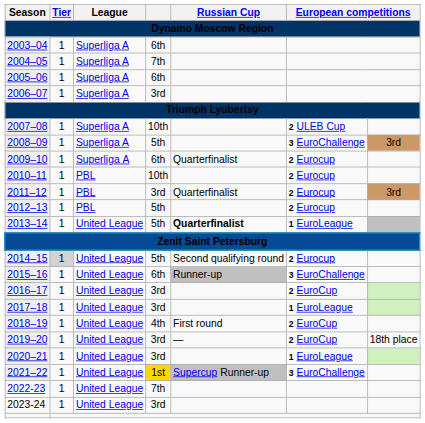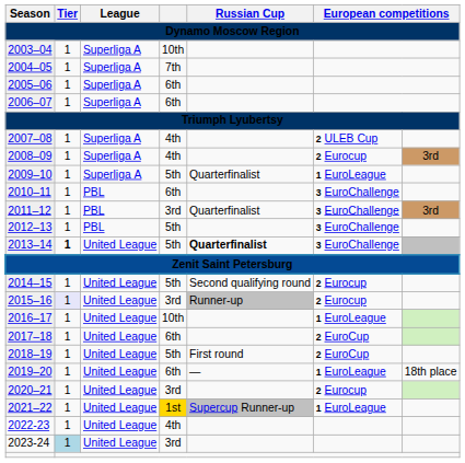2003–04 | column 4: 6th -> 10th
2006–07 | column 4: 3rd -> 6th
2007–08 | column 4: 10th -> 4th
2008–09 | column 4: 5th -> 4th
2008–09 | column 6: 3 EuroChallenge -> 2 Eurocup
2009–10 | column 4: 6th -> 5th
2009–10 | column 6: 2 Eurocup -> 1 EuroLeague
2010–11 | column 4: 10th -> 6th
2010–11 | column 6: 2 Eurocup -> 3 EuroChallenge
2011–12 | column 6: 2 Eurocup -> 3 EuroChallenge
2012–13 | column 6: 2 Eurocup -> 3 EuroChallenge
2013–14 | Tier: normal -> bold
2013–14 | column 6: 1 EuroLeague -> 3 EuroChallenge
2014–15 | Tier: lightgrey background -> no background
2015–16 | Tier: no background -> lavender background
2015–16 | column 4: 6th -> 3rd
2015–16 | column 6: 3 EuroChallenge -> 2 Eurocup
2016–17 | column 4: 3rd -> 10th
2016–17 | column 6: 2 EuroCup -> 1 EuroLeague
2017–18 | column 4: 3rd -> 6th
2017–18 | column 6: 1 EuroLeague -> 2 EuroCup
2018–19 | column 4: 4th -> 5th
2019–20 | column 4: 3rd -> 6th
2019–20 | column 6: 2 EuroCup -> 1 EuroLeague
2020–21 | column 6: 1 EuroLeague -> 2 Eurocup
2021–22 | column 6: 3 EuroChallenge -> 1 EuroLeague
2022-23 | column 4: 7th -> 4th
2023-24 | Tier: no background -> lightblue background
